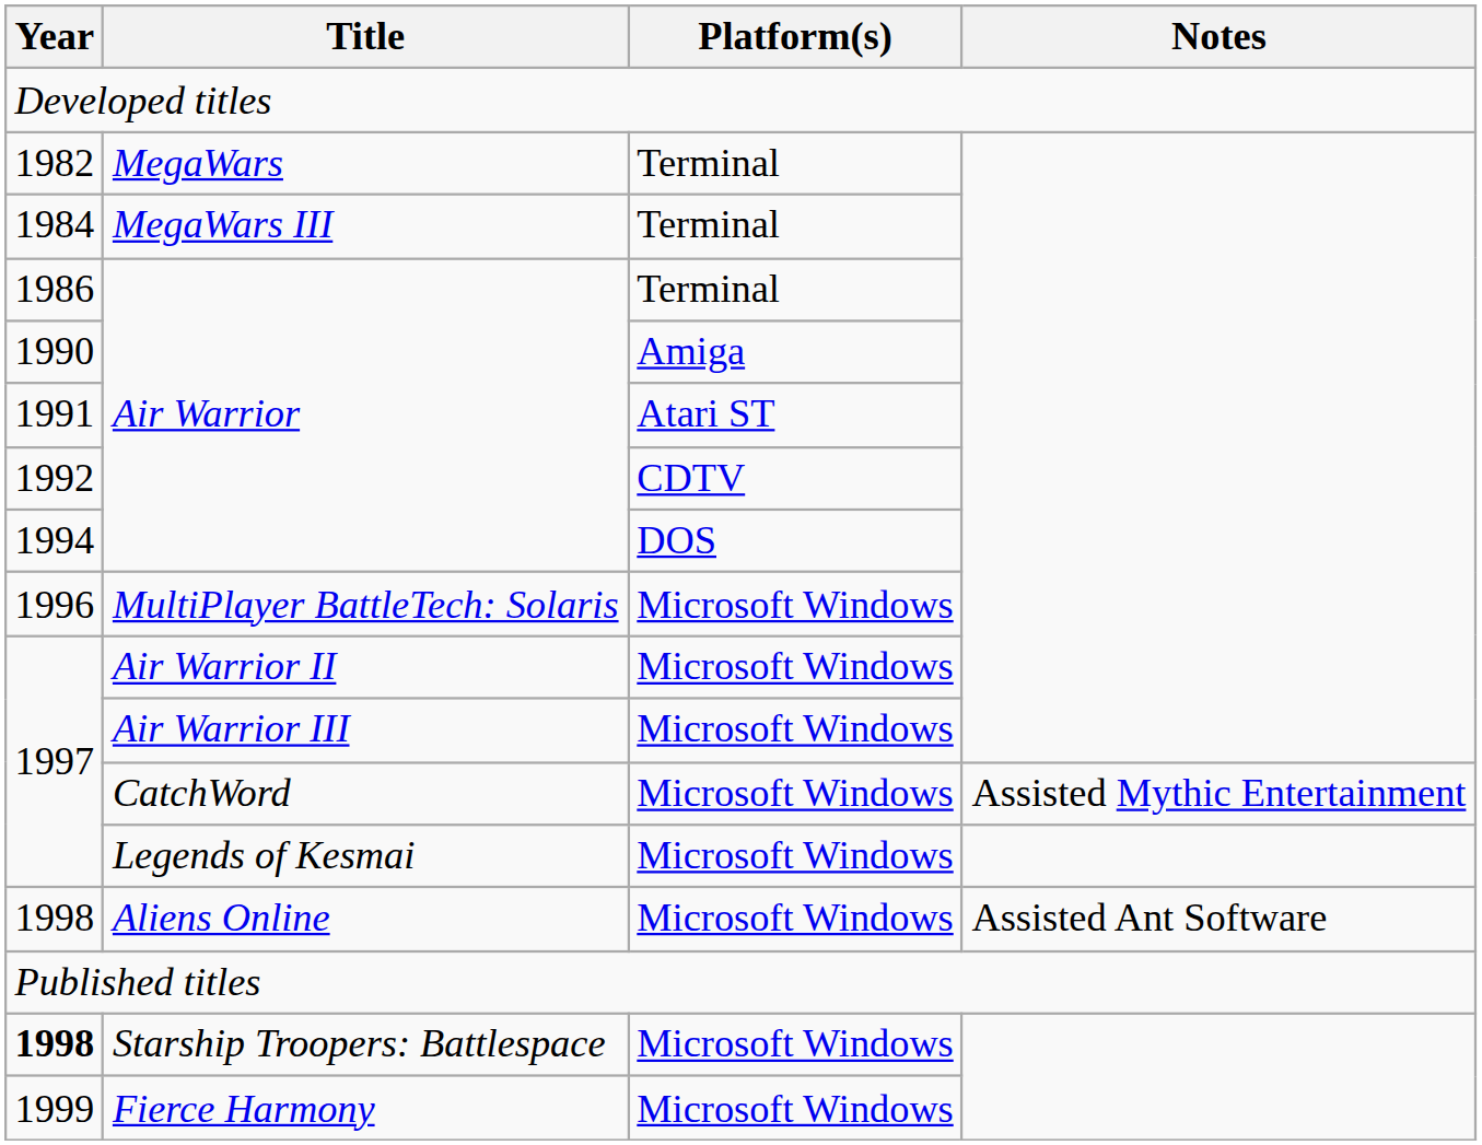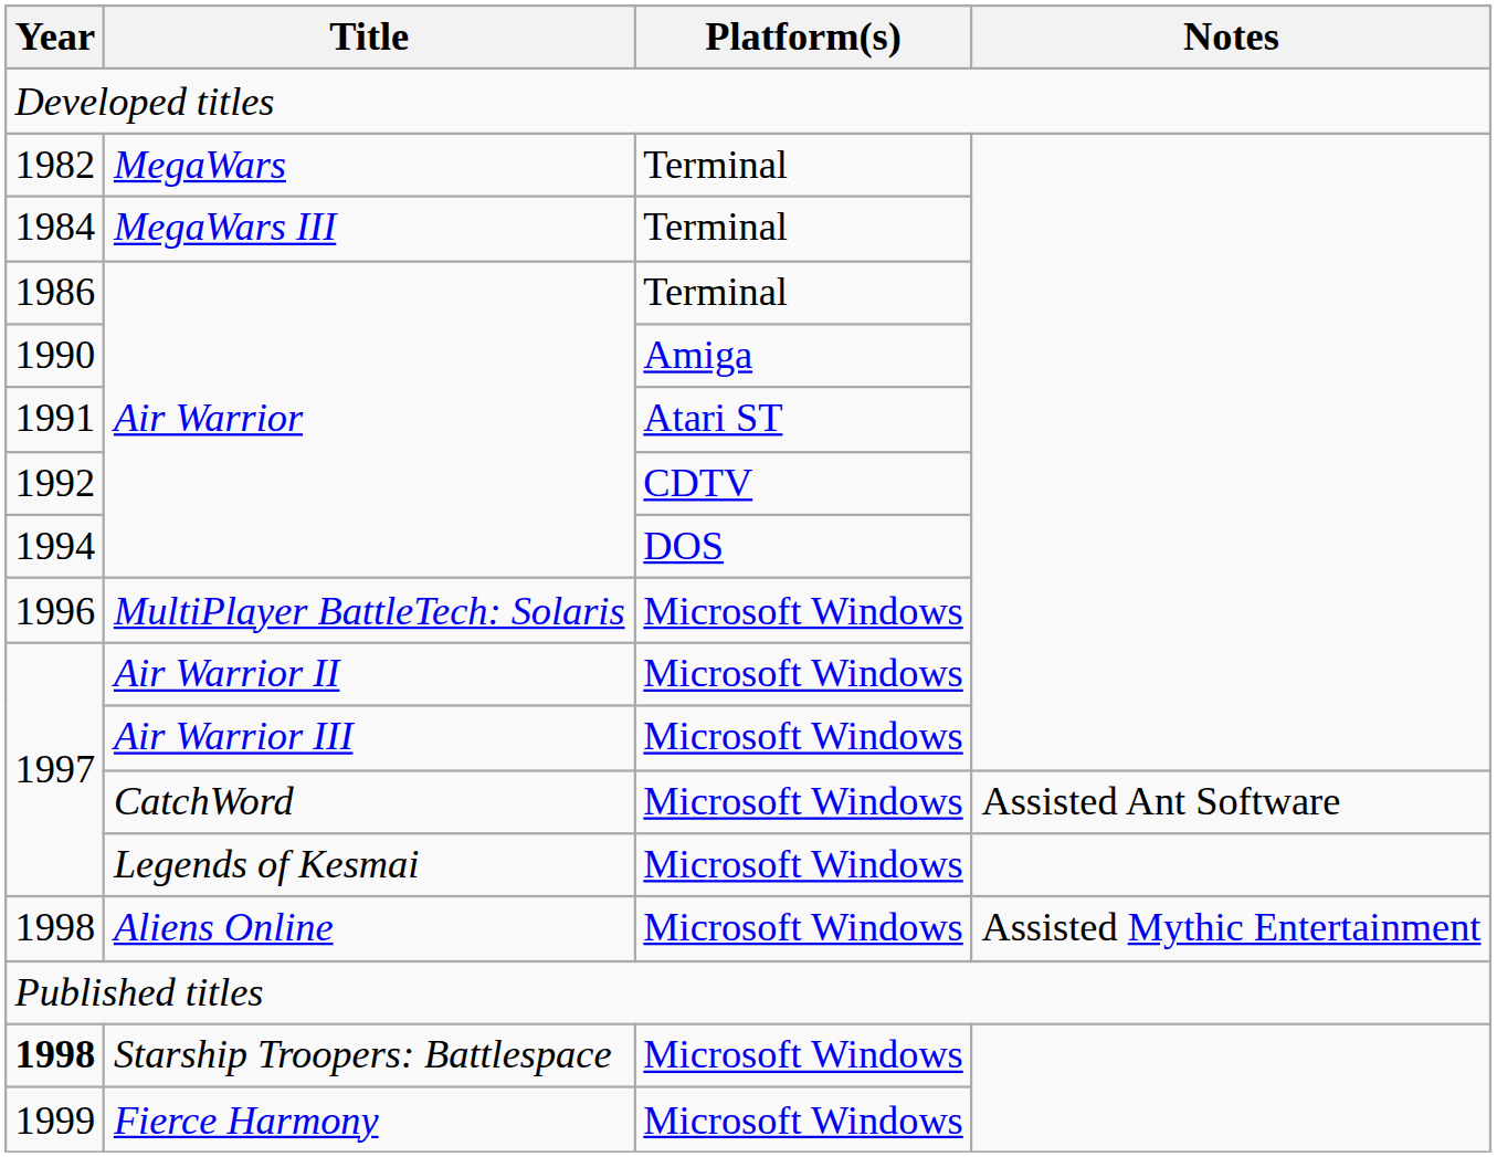CatchWord | Notes: Assisted Mythic Entertainment -> Assisted Ant Software
Aliens Online | Notes: Assisted Ant Software -> Assisted Mythic Entertainment
